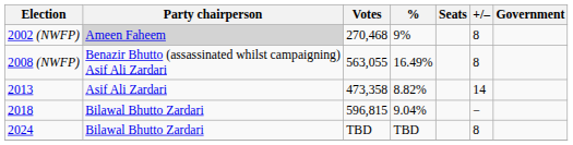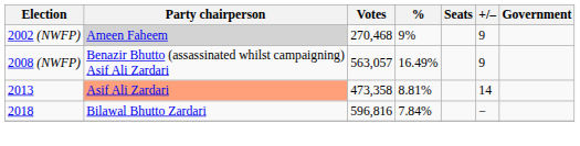2002 (NWFP) | +/–: 8 -> 9
2008 (NWFP) | Votes: 563,055 -> 563,057
2008 (NWFP) | +/–: 8 -> 9
2013 | Party chairperson: no background -> lightsalmon background
2013 | %: 8.82% -> 8.81%
2018 | Votes: 596,815 -> 596,816
2018 | %: 9.04% -> 7.84%
- row: 2024 | Bilawal Bhutto Zardari | TBD | TBD | 8
